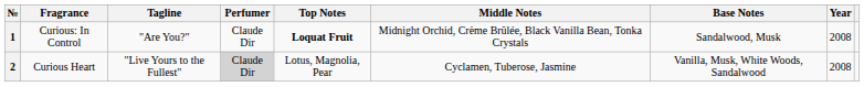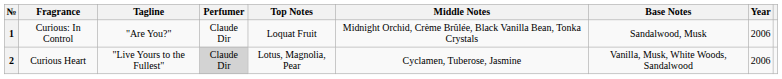1 | Top Notes: bold -> normal
1 | Year: 2008 -> 2006
2 | Year: 2008 -> 2006
